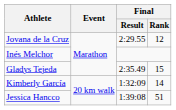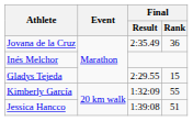Jovana de la Cruz | Final / Result: 2:29.55 -> 2:35.49
Jovana de la Cruz | Final / Rank: 12 -> 36
Gladys Tejeda | Final / Result: 2:35.49 -> 2:29.55
Kimberly García | Final / Rank: 14 -> 55
